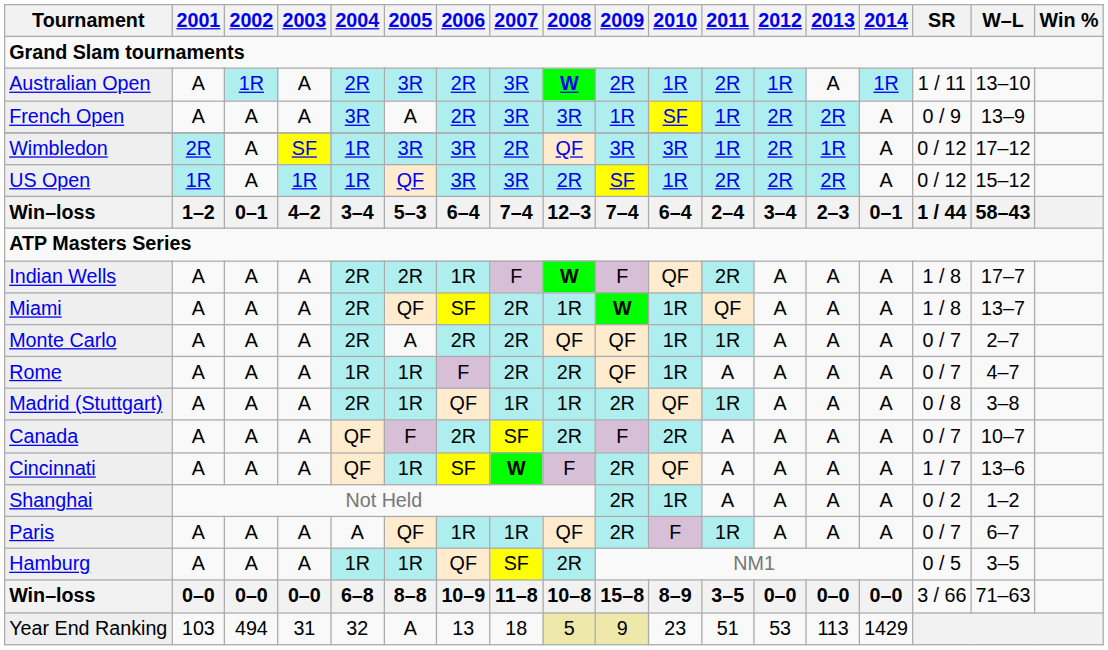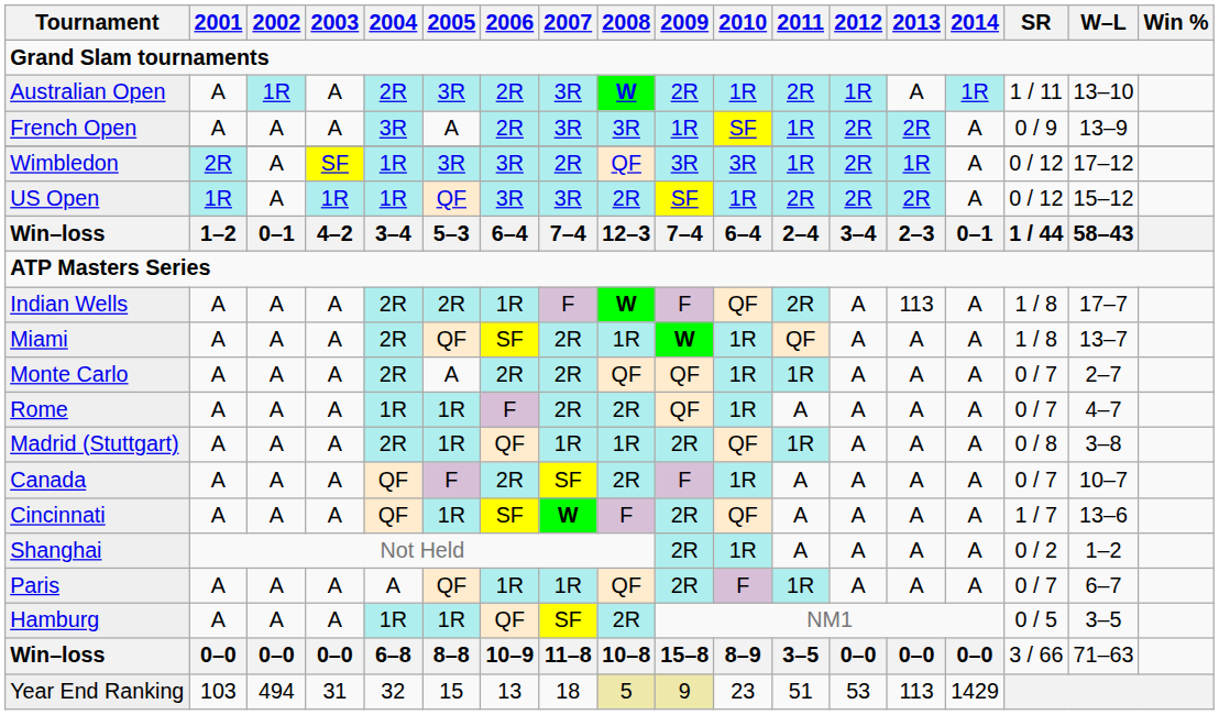Indian Wells | 2013: A -> 113
Canada | 2010: 2R -> 1R
Year End Ranking | 2005: A -> 15
